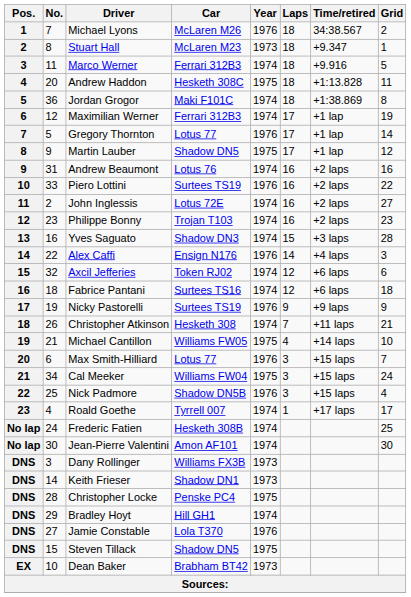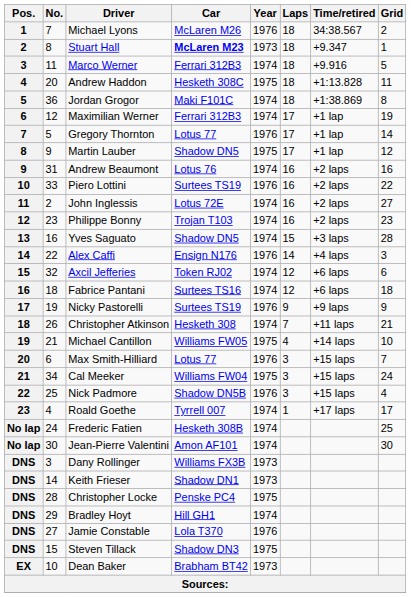Stuart Hall | Car: normal -> bold
Yves Saguato | Car: Shadow DN3 -> Shadow DN5
Steven Tillack | Car: Shadow DN5 -> Shadow DN3
